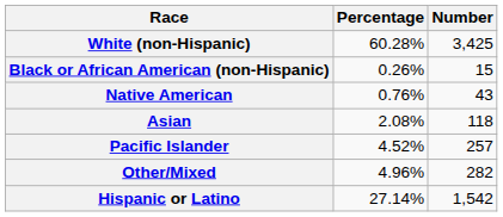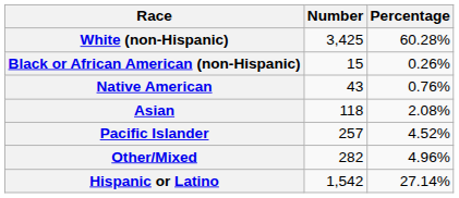columns swapped: Number <-> Percentage
